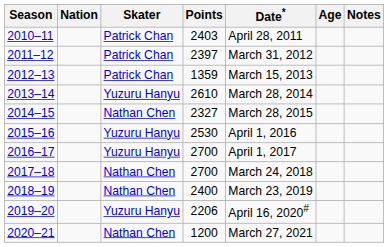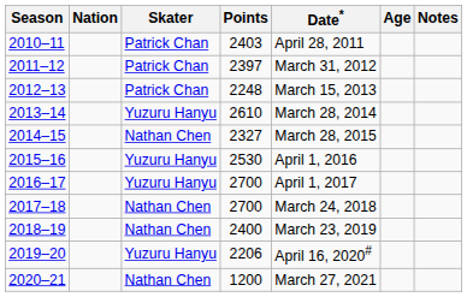2012–13 | Points: 1359 -> 2248
